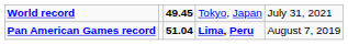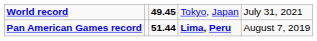Pan American Games record | column 3: 51.04 -> 51.44
